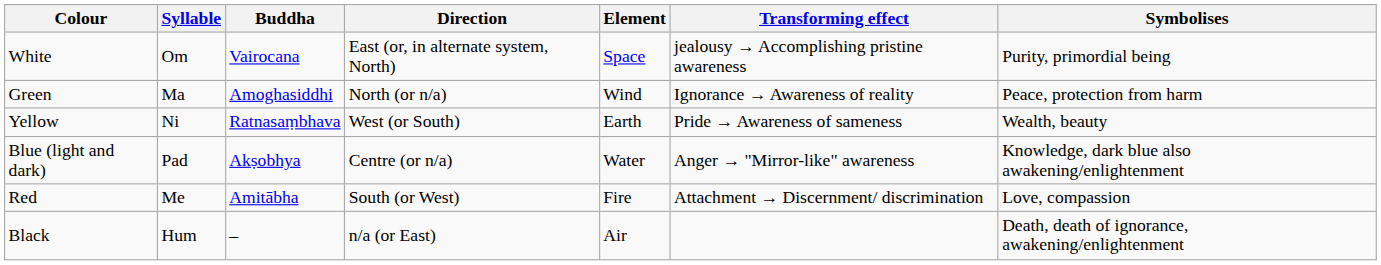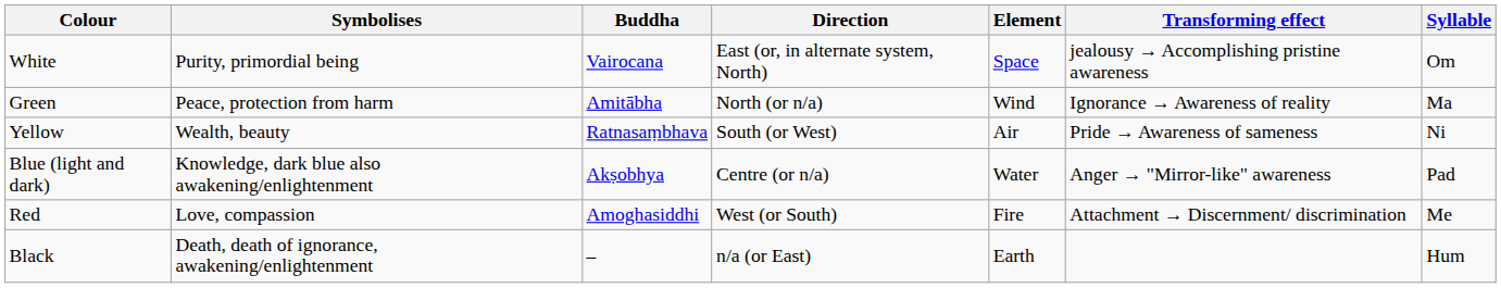columns swapped: Symbolises <-> Syllable
Green | Buddha: Amoghasiddhi -> Amitābha
Yellow | Direction: West (or South) -> South (or West)
Yellow | Element: Earth -> Air
Red | Buddha: Amitābha -> Amoghasiddhi
Red | Direction: South (or West) -> West (or South)
Black | Element: Air -> Earth
